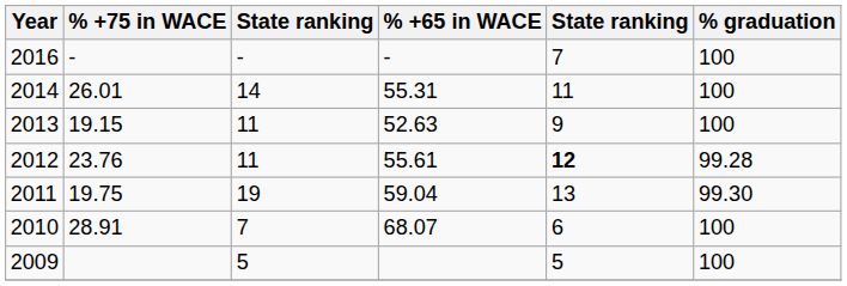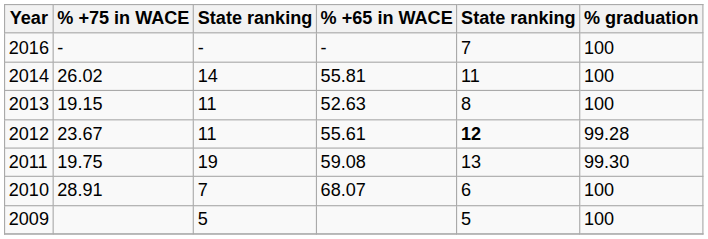2014 | % +75 in WACE: 26.01 -> 26.02
2014 | % +65 in WACE: 55.31 -> 55.81
2013 | column 5: 9 -> 8
2012 | % +75 in WACE: 23.76 -> 23.67
2011 | % +65 in WACE: 59.04 -> 59.08
